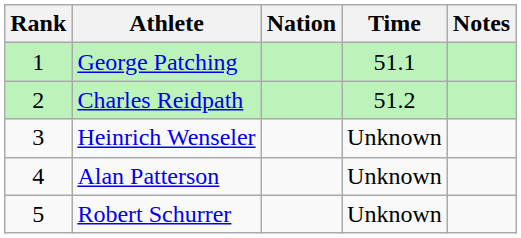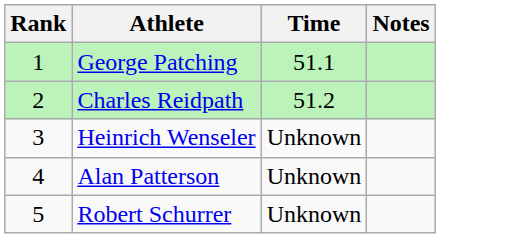- column: Nation
